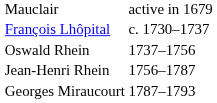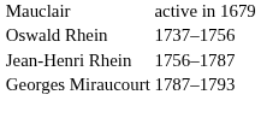- row: François Lhôpital | c. 1730–1737
